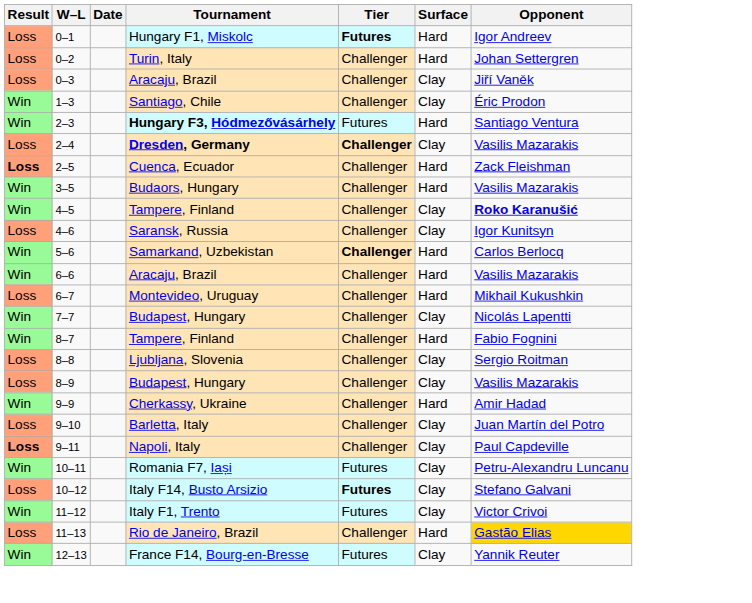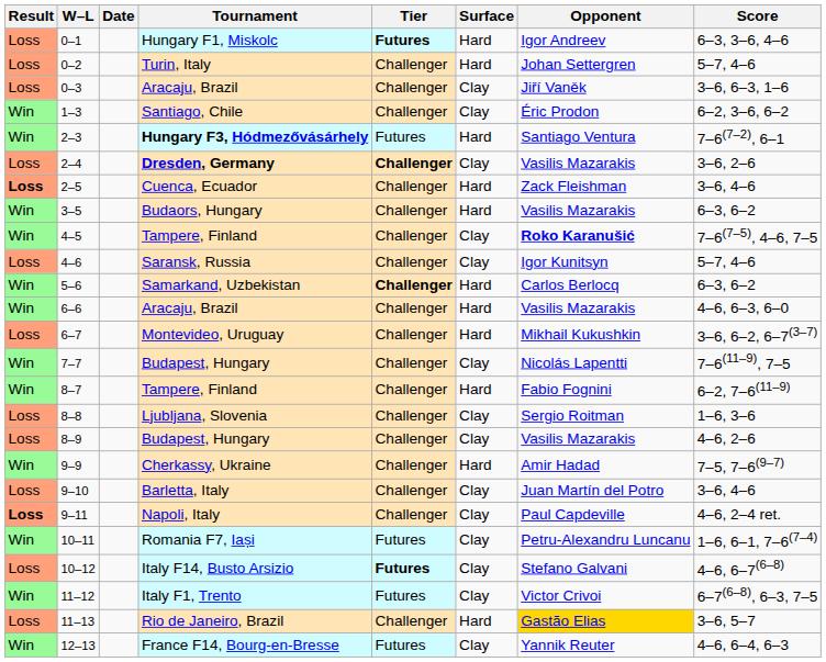+ column: Score | 6–3, 3–6, 4–6 | 5–7, 4–6 | 3–6, 6–3, 1–6 | 6–2, 3–6, 6–2 | 7–6(7–2), 6–1 | 3–6, 2–6 | 3–6, 4–6 | 6–3, 6–2 | 7–6(7–5), 4–6, 7–5 | 5–7, 4–6 | 6–3, 6–2 | 4–6, 6–3, 6–0 | 3–6, 6–2, 6–7(3–7) | 7–6(11–9), 7–5 | 6–2, 7–6(11–9) | 1–6, 3–6 | 4–6, 2–6 | 7–5, 7–6(9–7) | 3–6, 4–6 | 4–6, 2–4 ret. | 1–6, 6–1, 7–6(7–4) | 4–6, 6–7(6–8) | 6–7(6–8), 6–3, 7–5 | 3–6, 5–7 | 4–6, 6–4, 6–3
